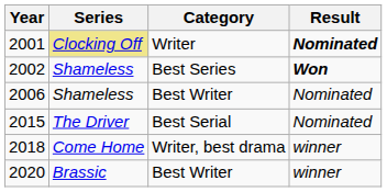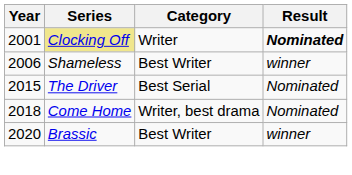- row: 2002 | Shameless | Best Series | Won
2006 | Result: Nominated -> winner
2018 | Result: winner -> Nominated
